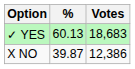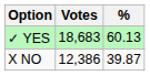columns swapped: Votes <-> %
